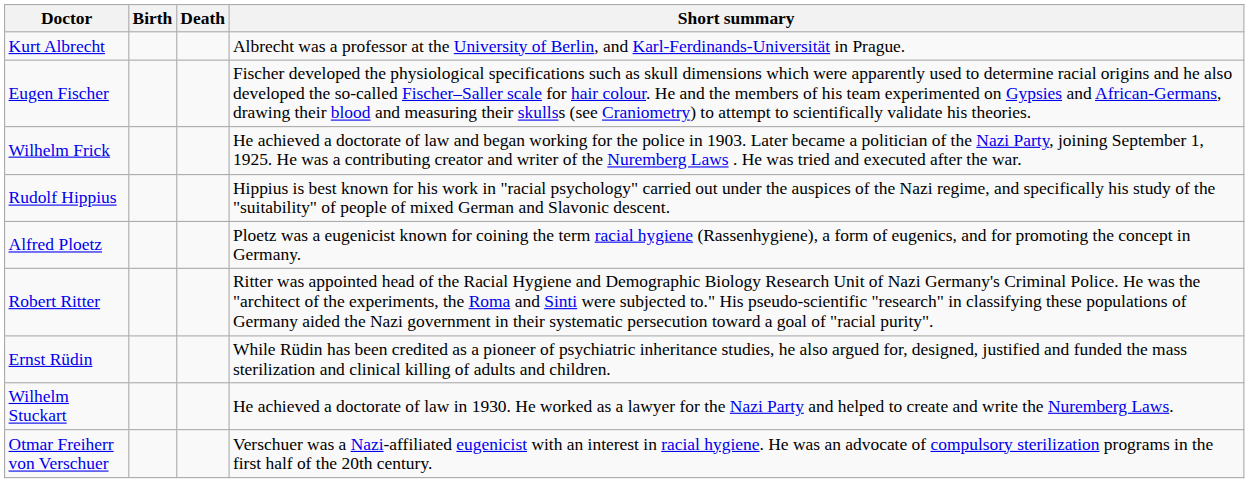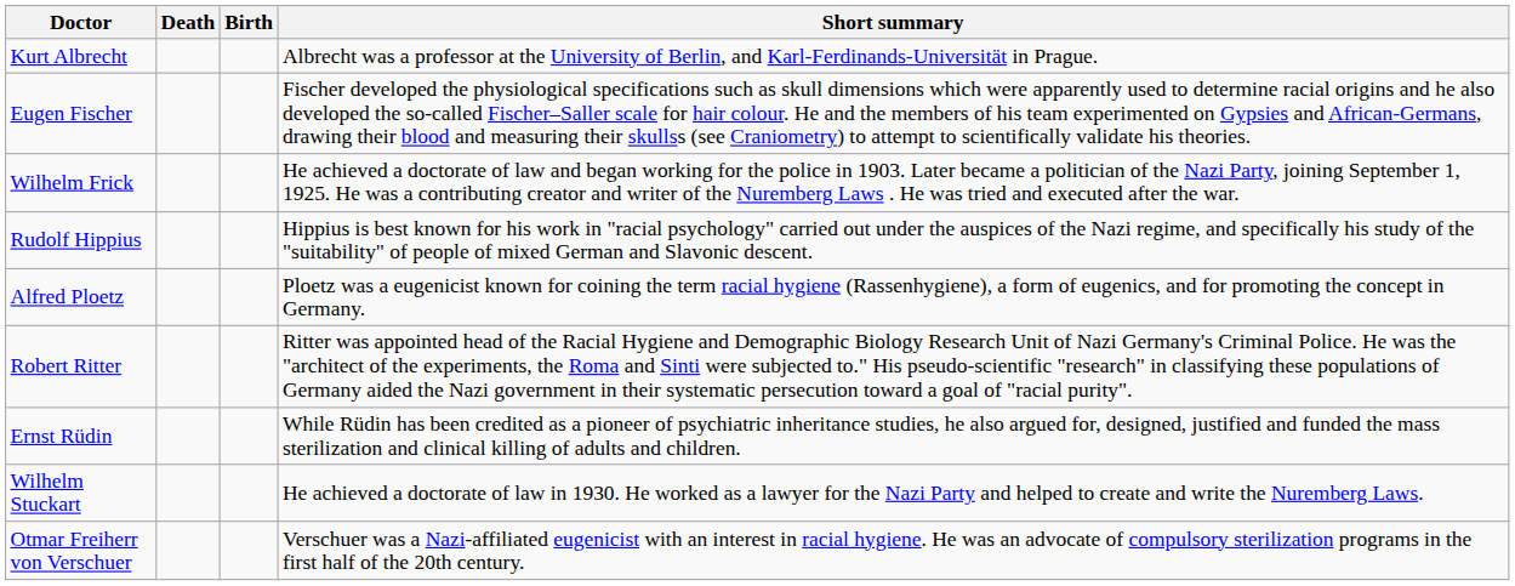columns swapped: Birth <-> Death
